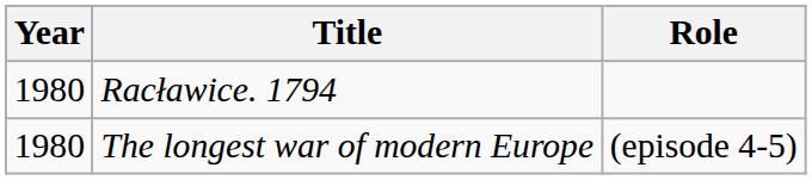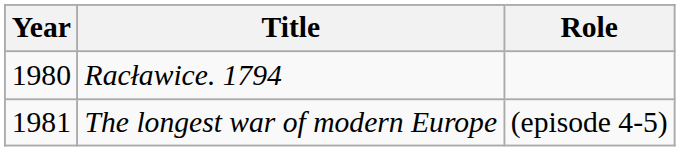The longest war of modern Europe | Year: 1980 -> 1981
